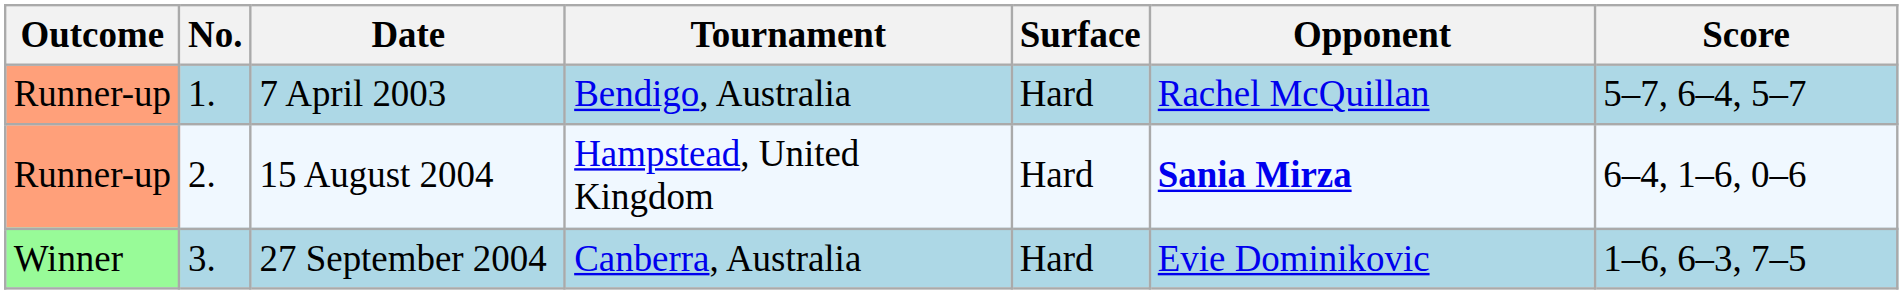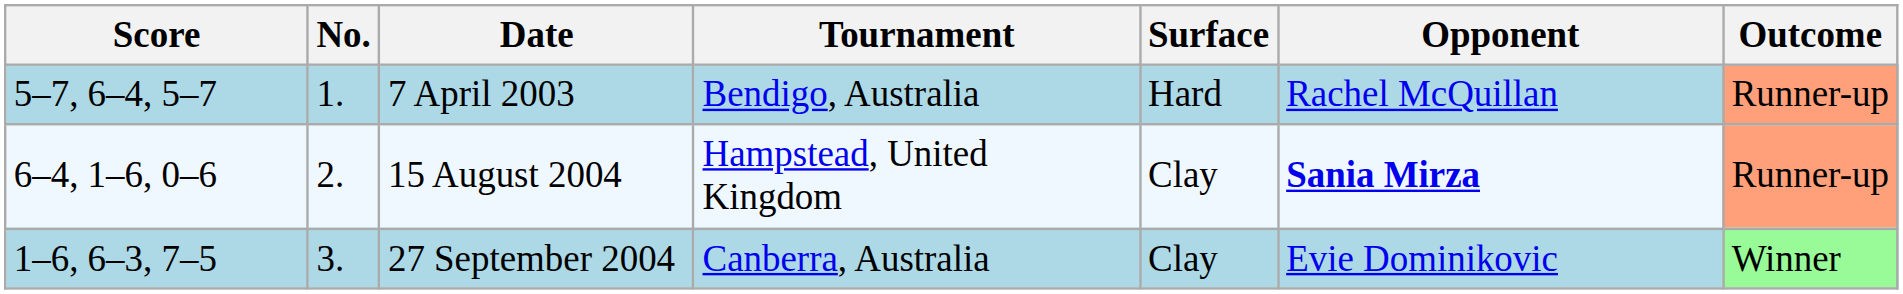columns swapped: Outcome <-> Score
15 August 2004 | Surface: Hard -> Clay
27 September 2004 | Surface: Hard -> Clay
